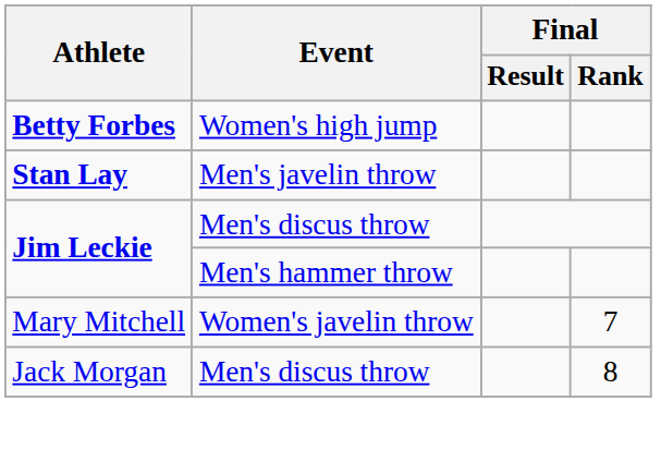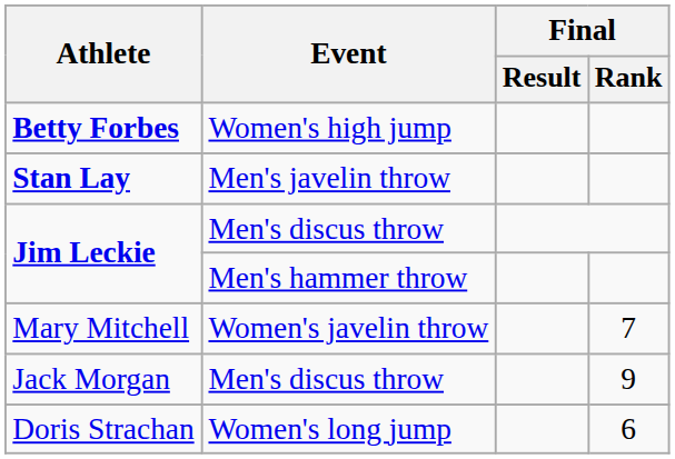Jack Morgan | Final / Rank: 8 -> 9
+ row: Doris Strachan | Women's long jump | 6
